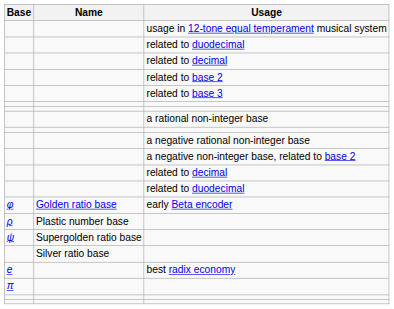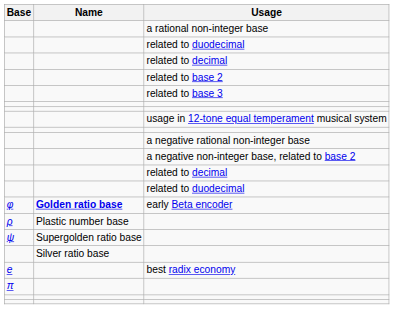rows swapped: a rational non-integer base <-> usage in 12-tone equal temperament musical system
early Beta encoder | Name: normal -> bold
